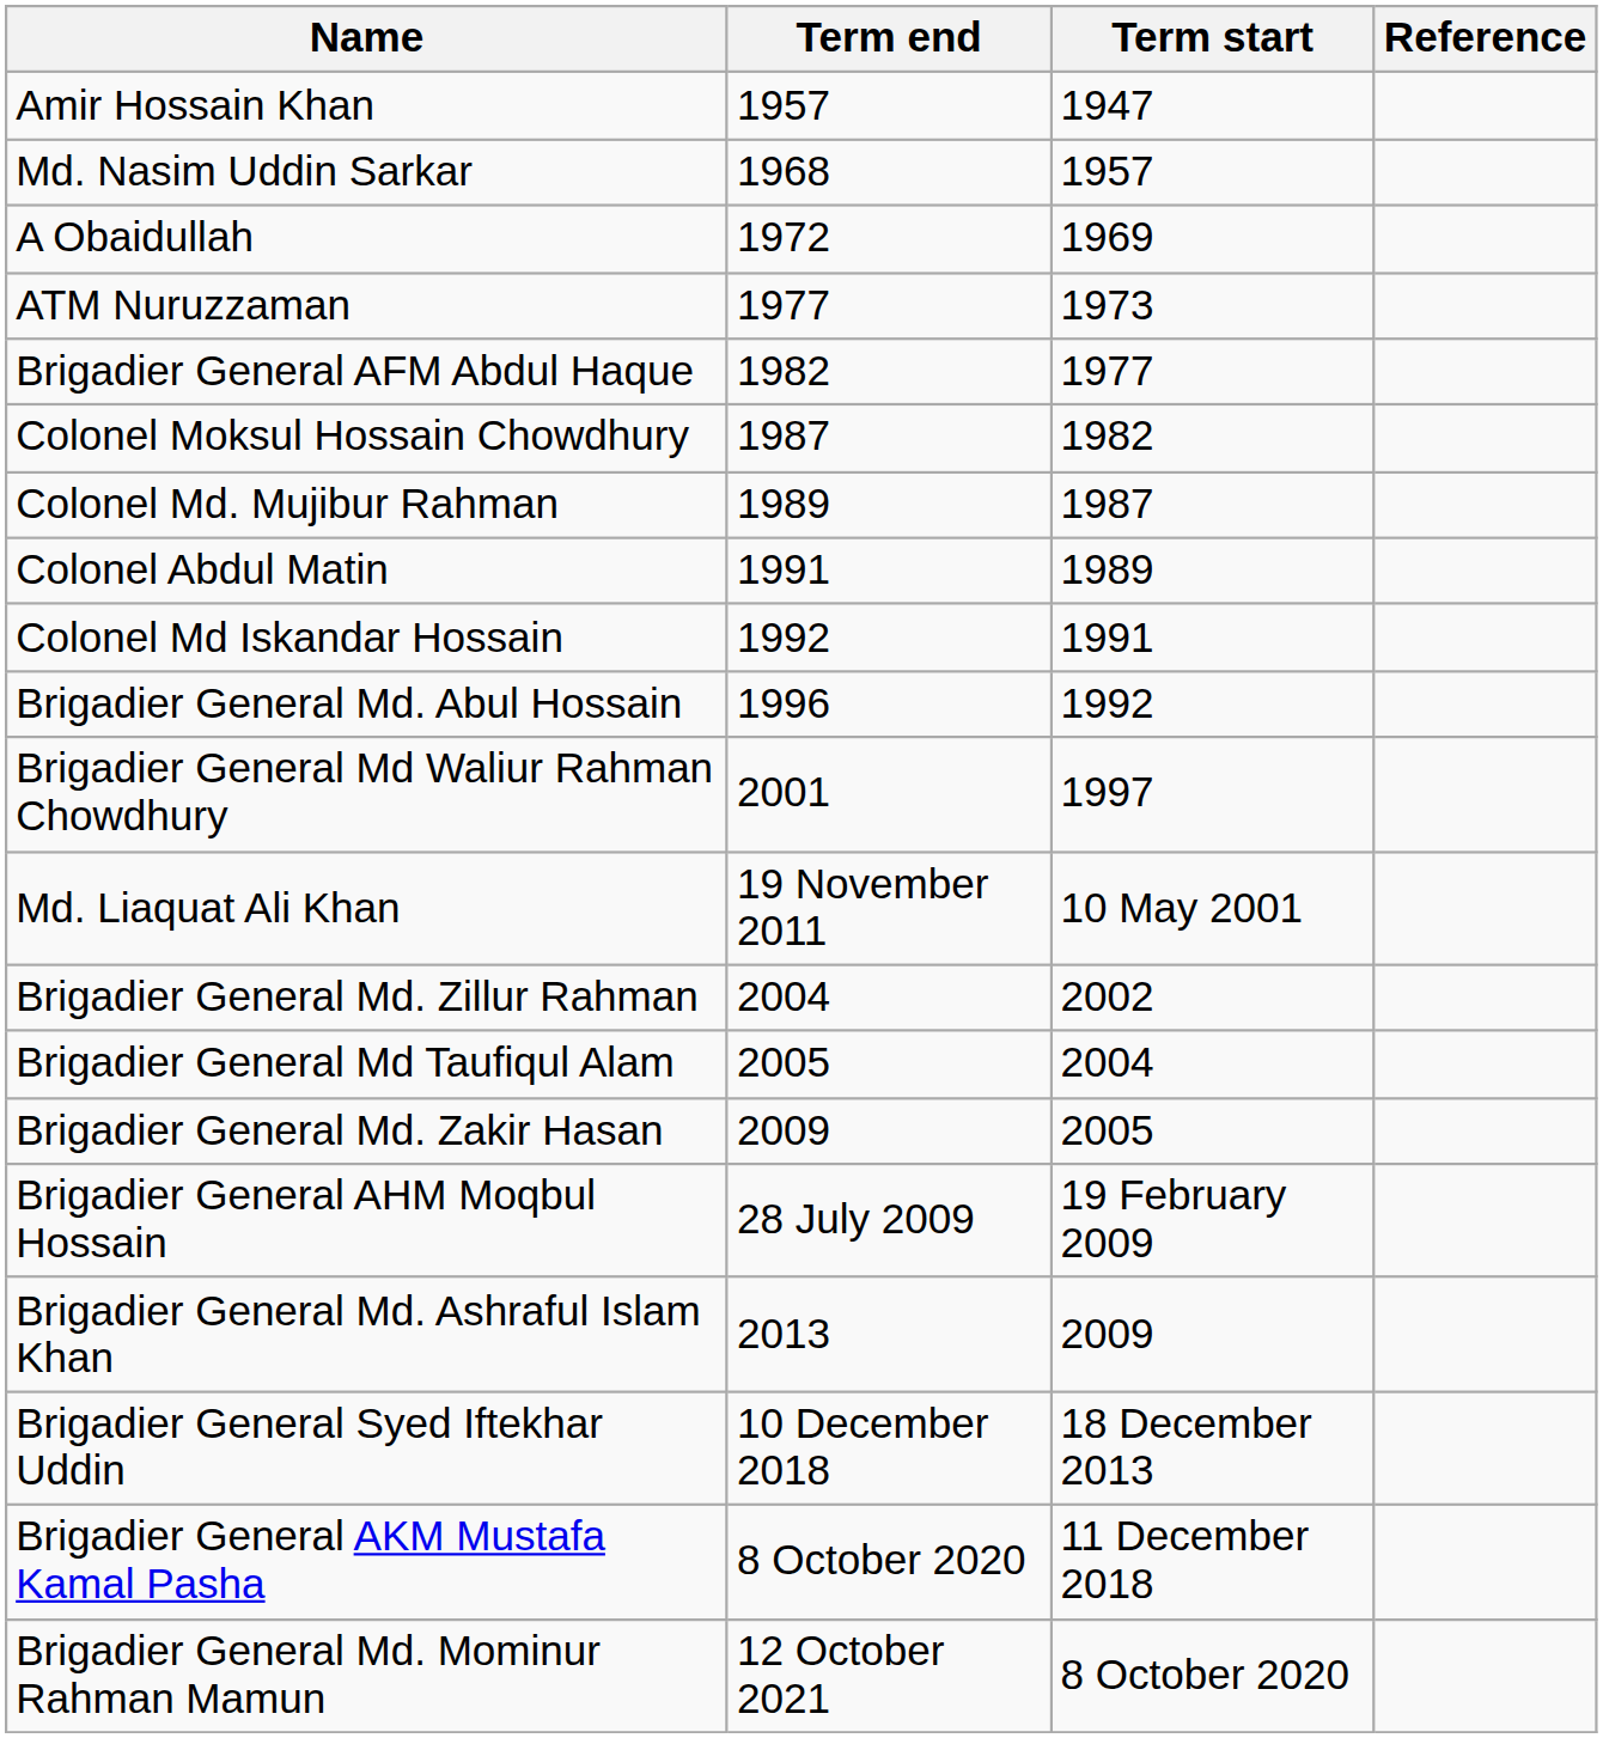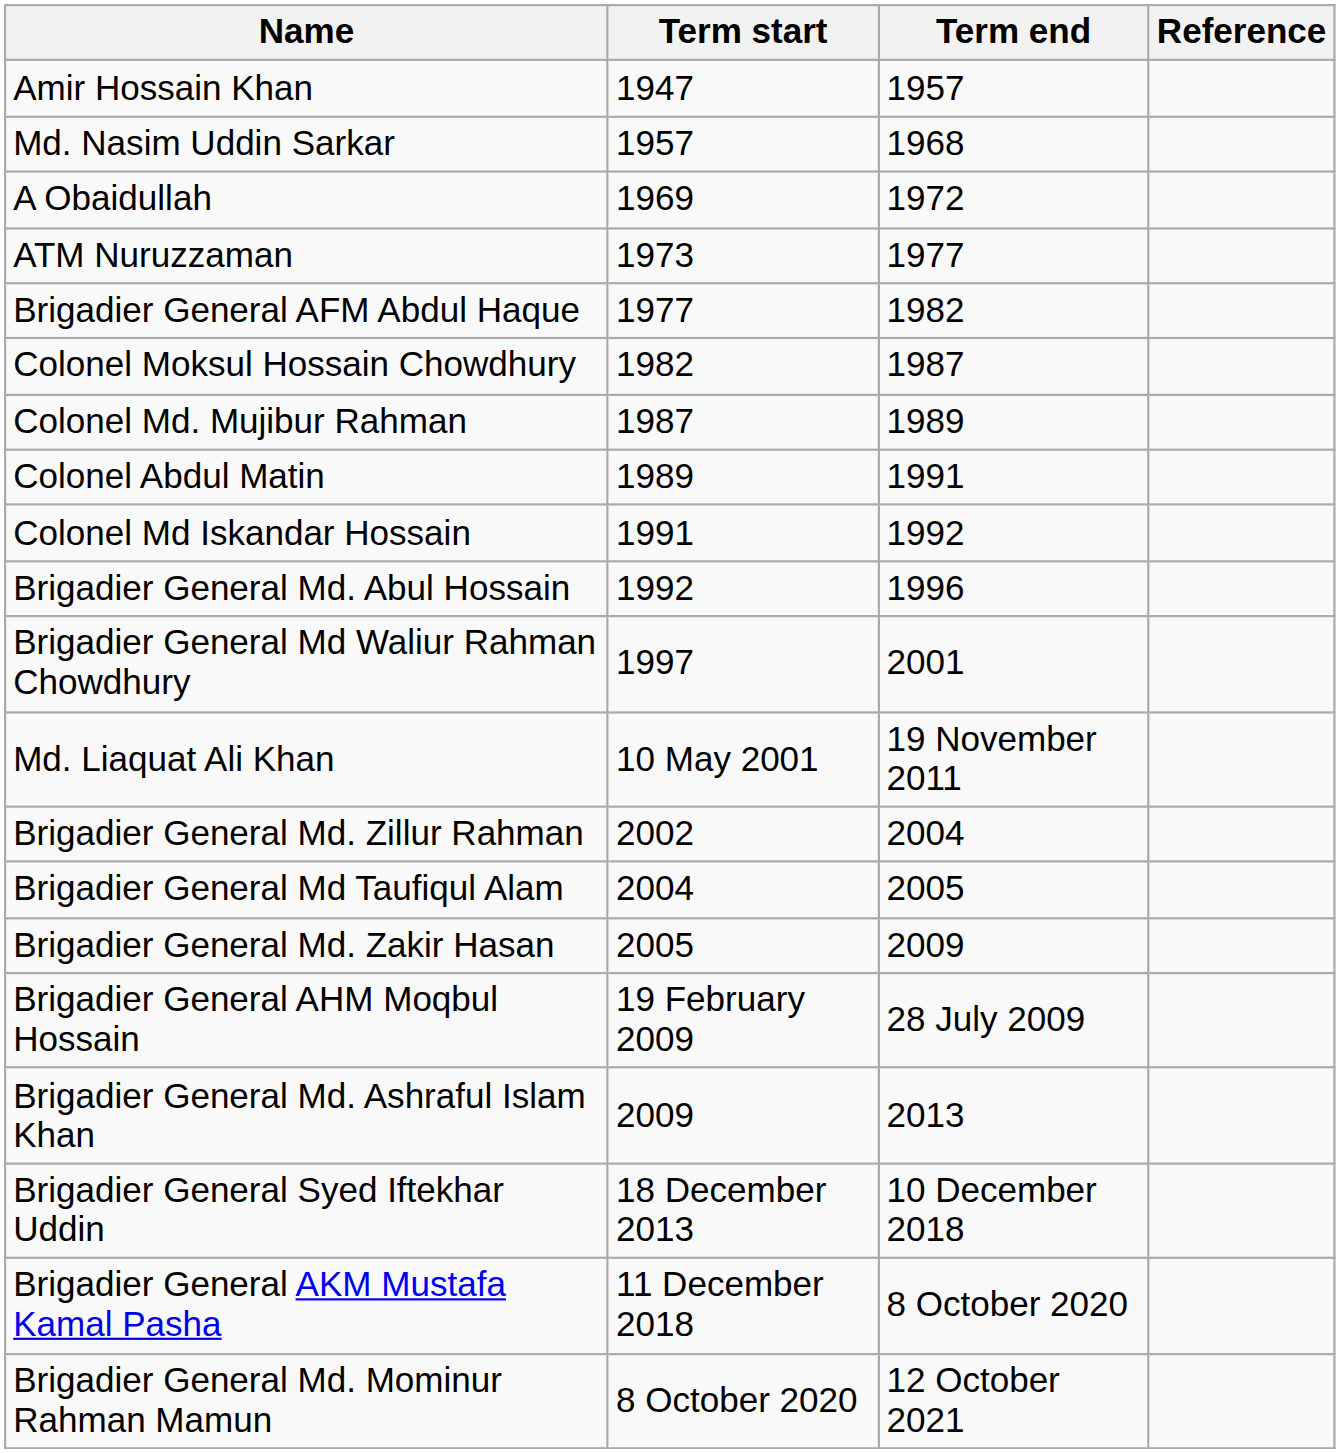columns swapped: Term start <-> Term end
